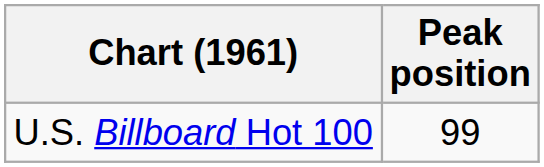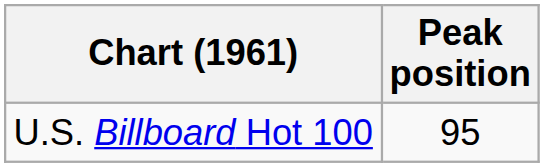U.S. Billboard Hot 100 | Peak position: 99 -> 95
